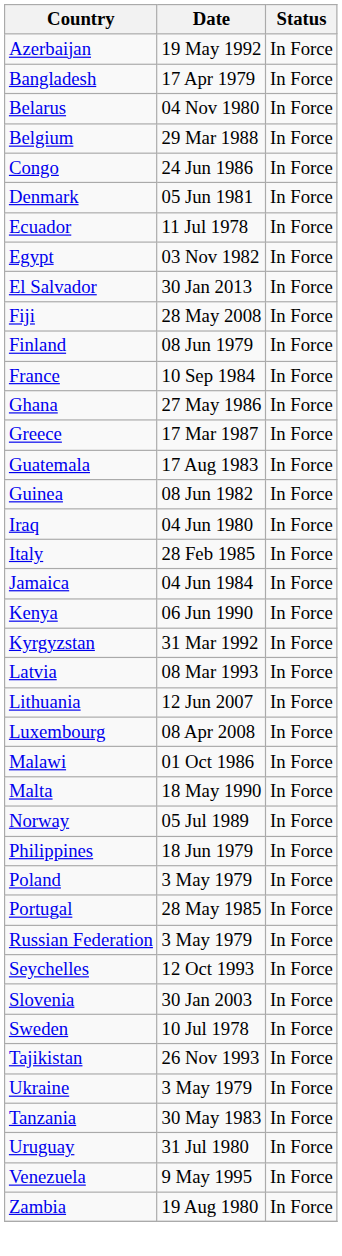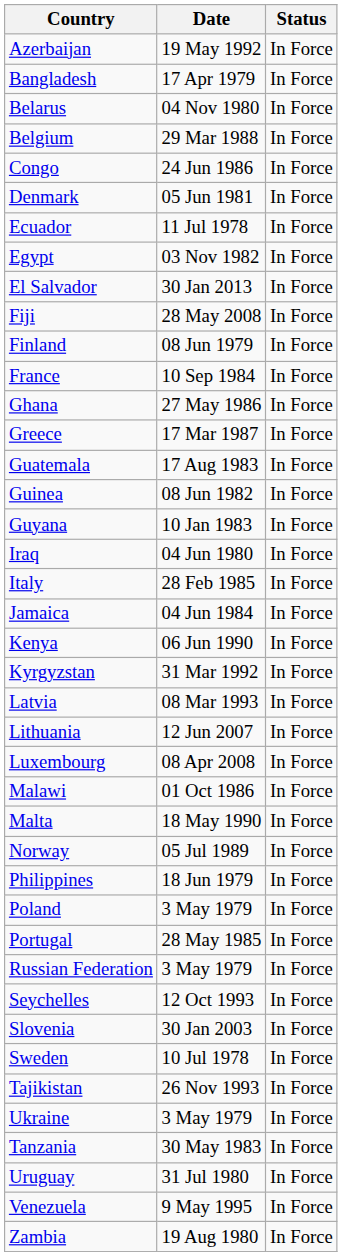+ row: Guyana | 10 Jan 1983 | In Force
